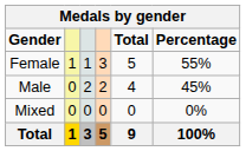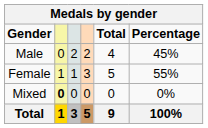rows swapped: Female <-> Male
Mixed | column 2: normal -> bold
